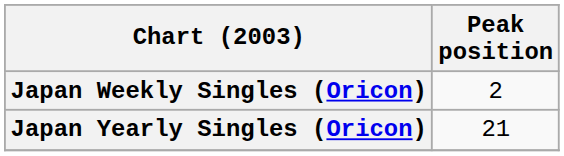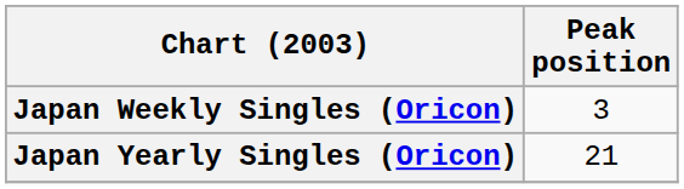Japan Weekly Singles (Oricon) | Peak position: 2 -> 3
